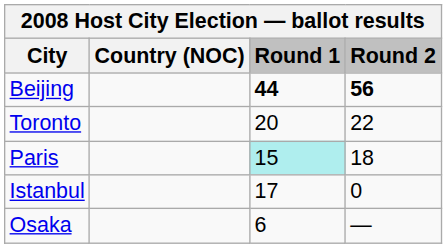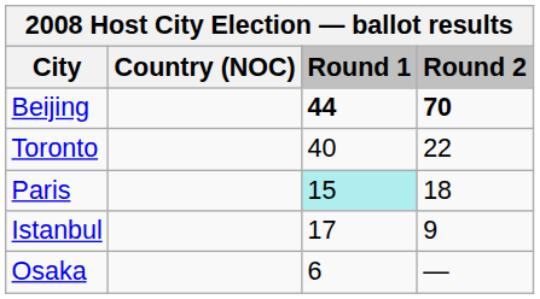Beijing | Round 2: 56 -> 70
Toronto | Round 1: 20 -> 40
Istanbul | Round 2: 0 -> 9
